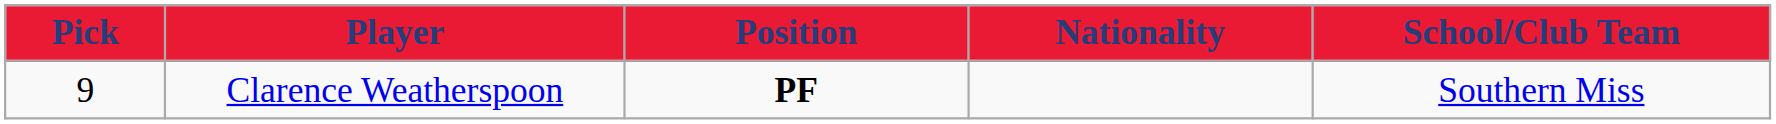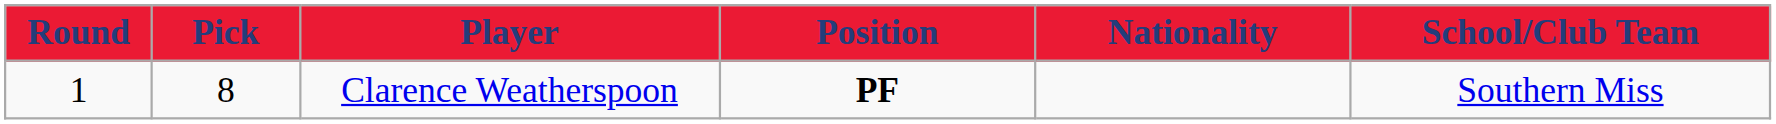+ column: Round | 1
Clarence Weatherspoon | Pick: 9 -> 8
